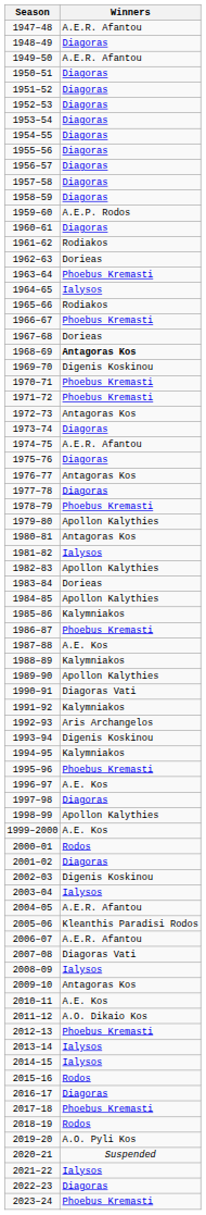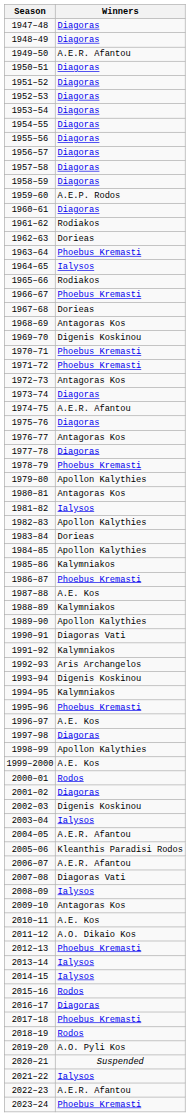1947–48 | Winners: A.E.R. Afantou -> Diagoras
1968–69 | Winners: bold -> normal
2022–23 | Winners: Diagoras -> A.E.R. Afantou
